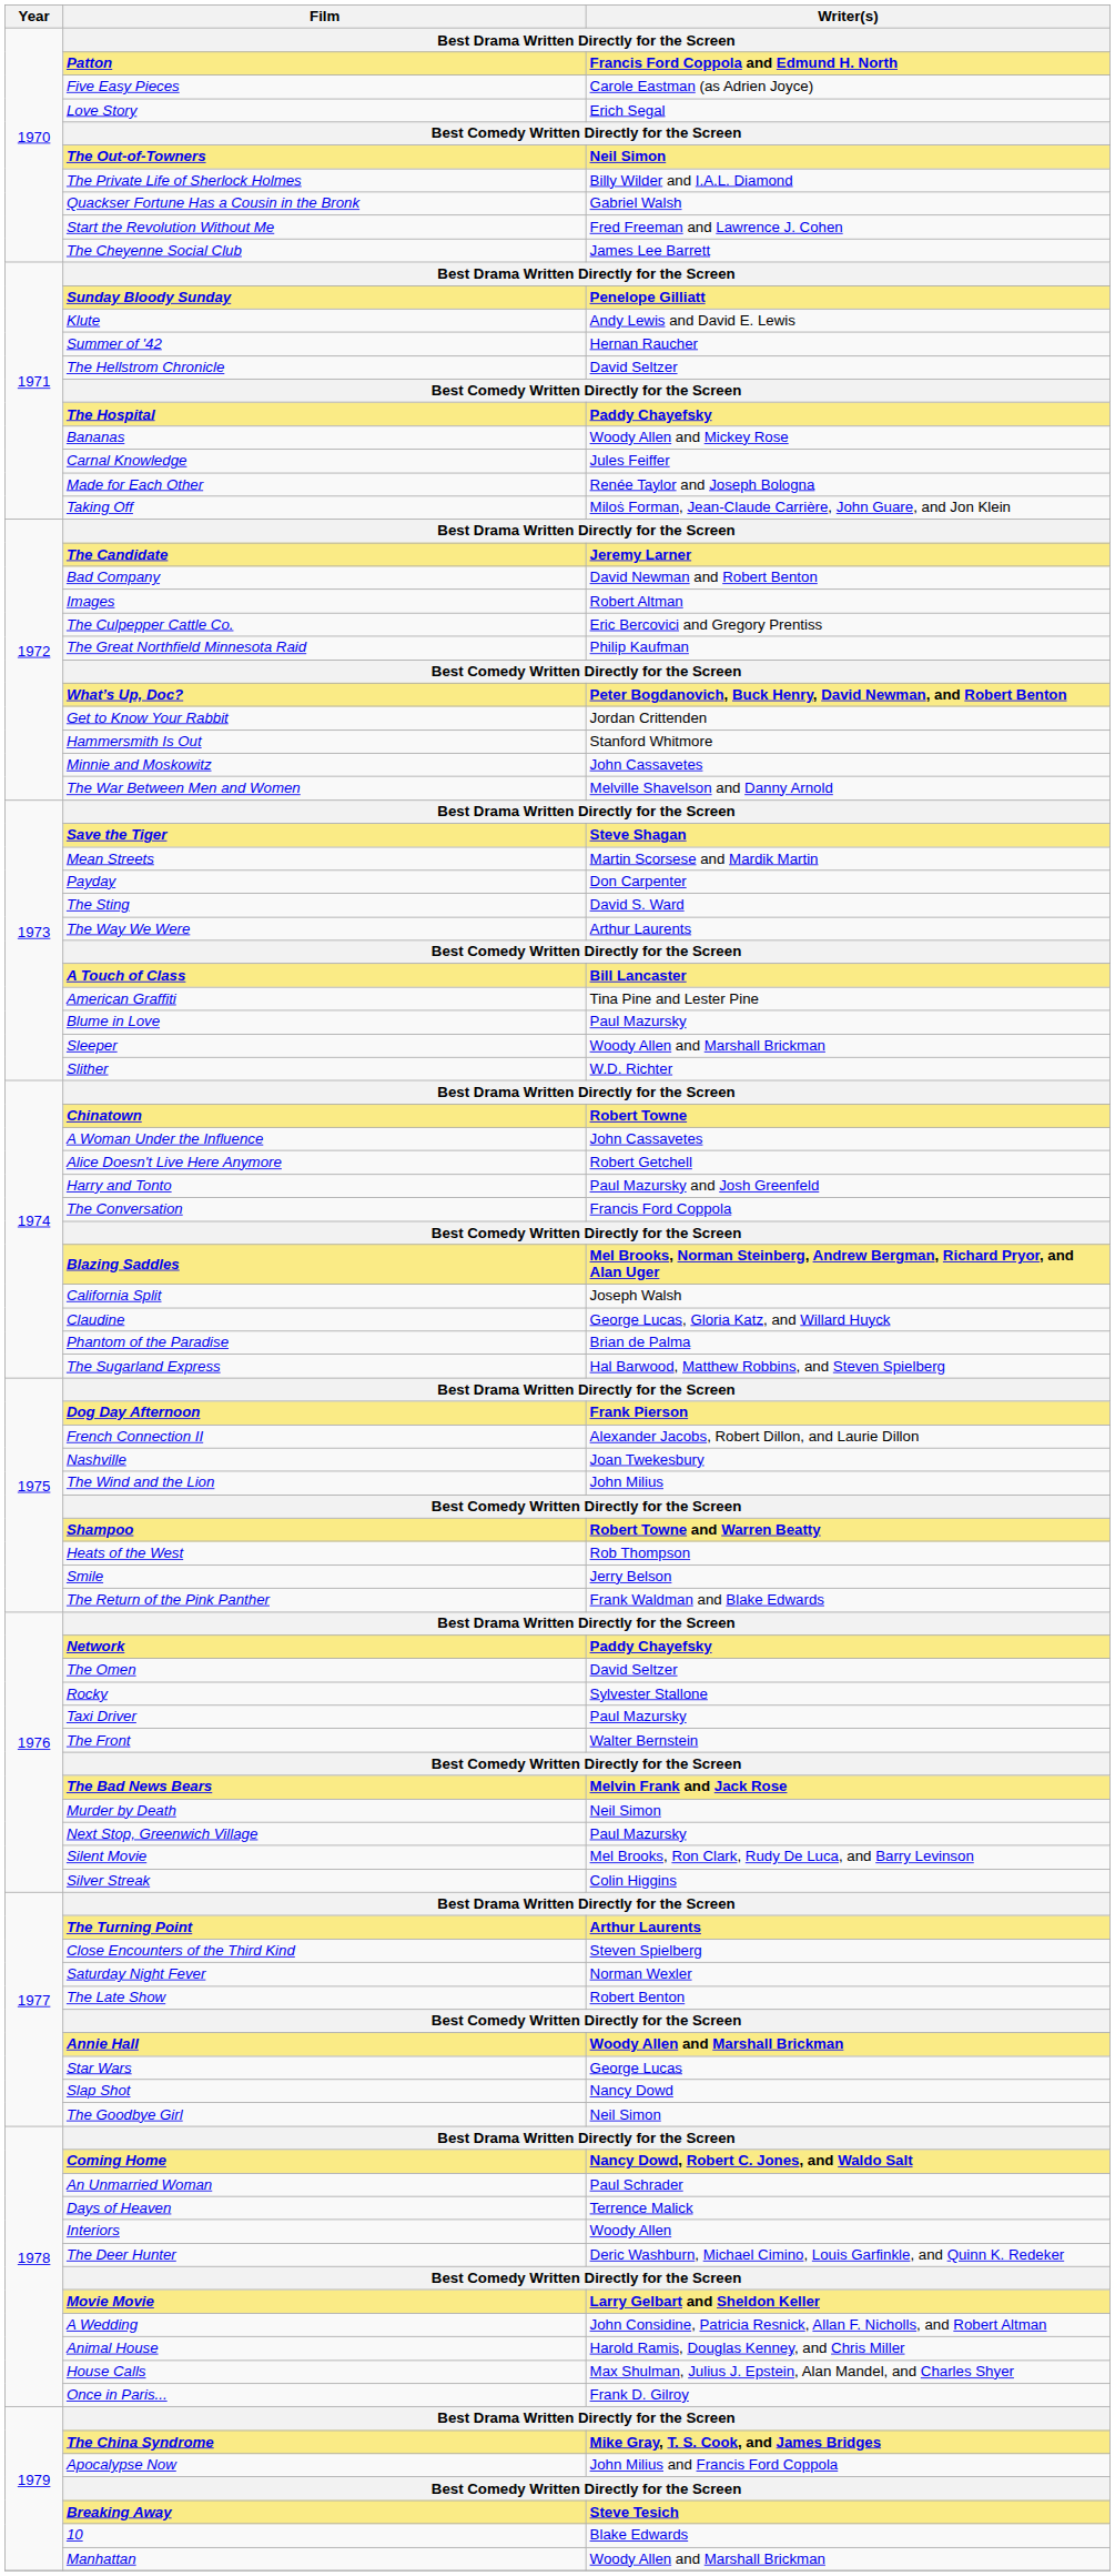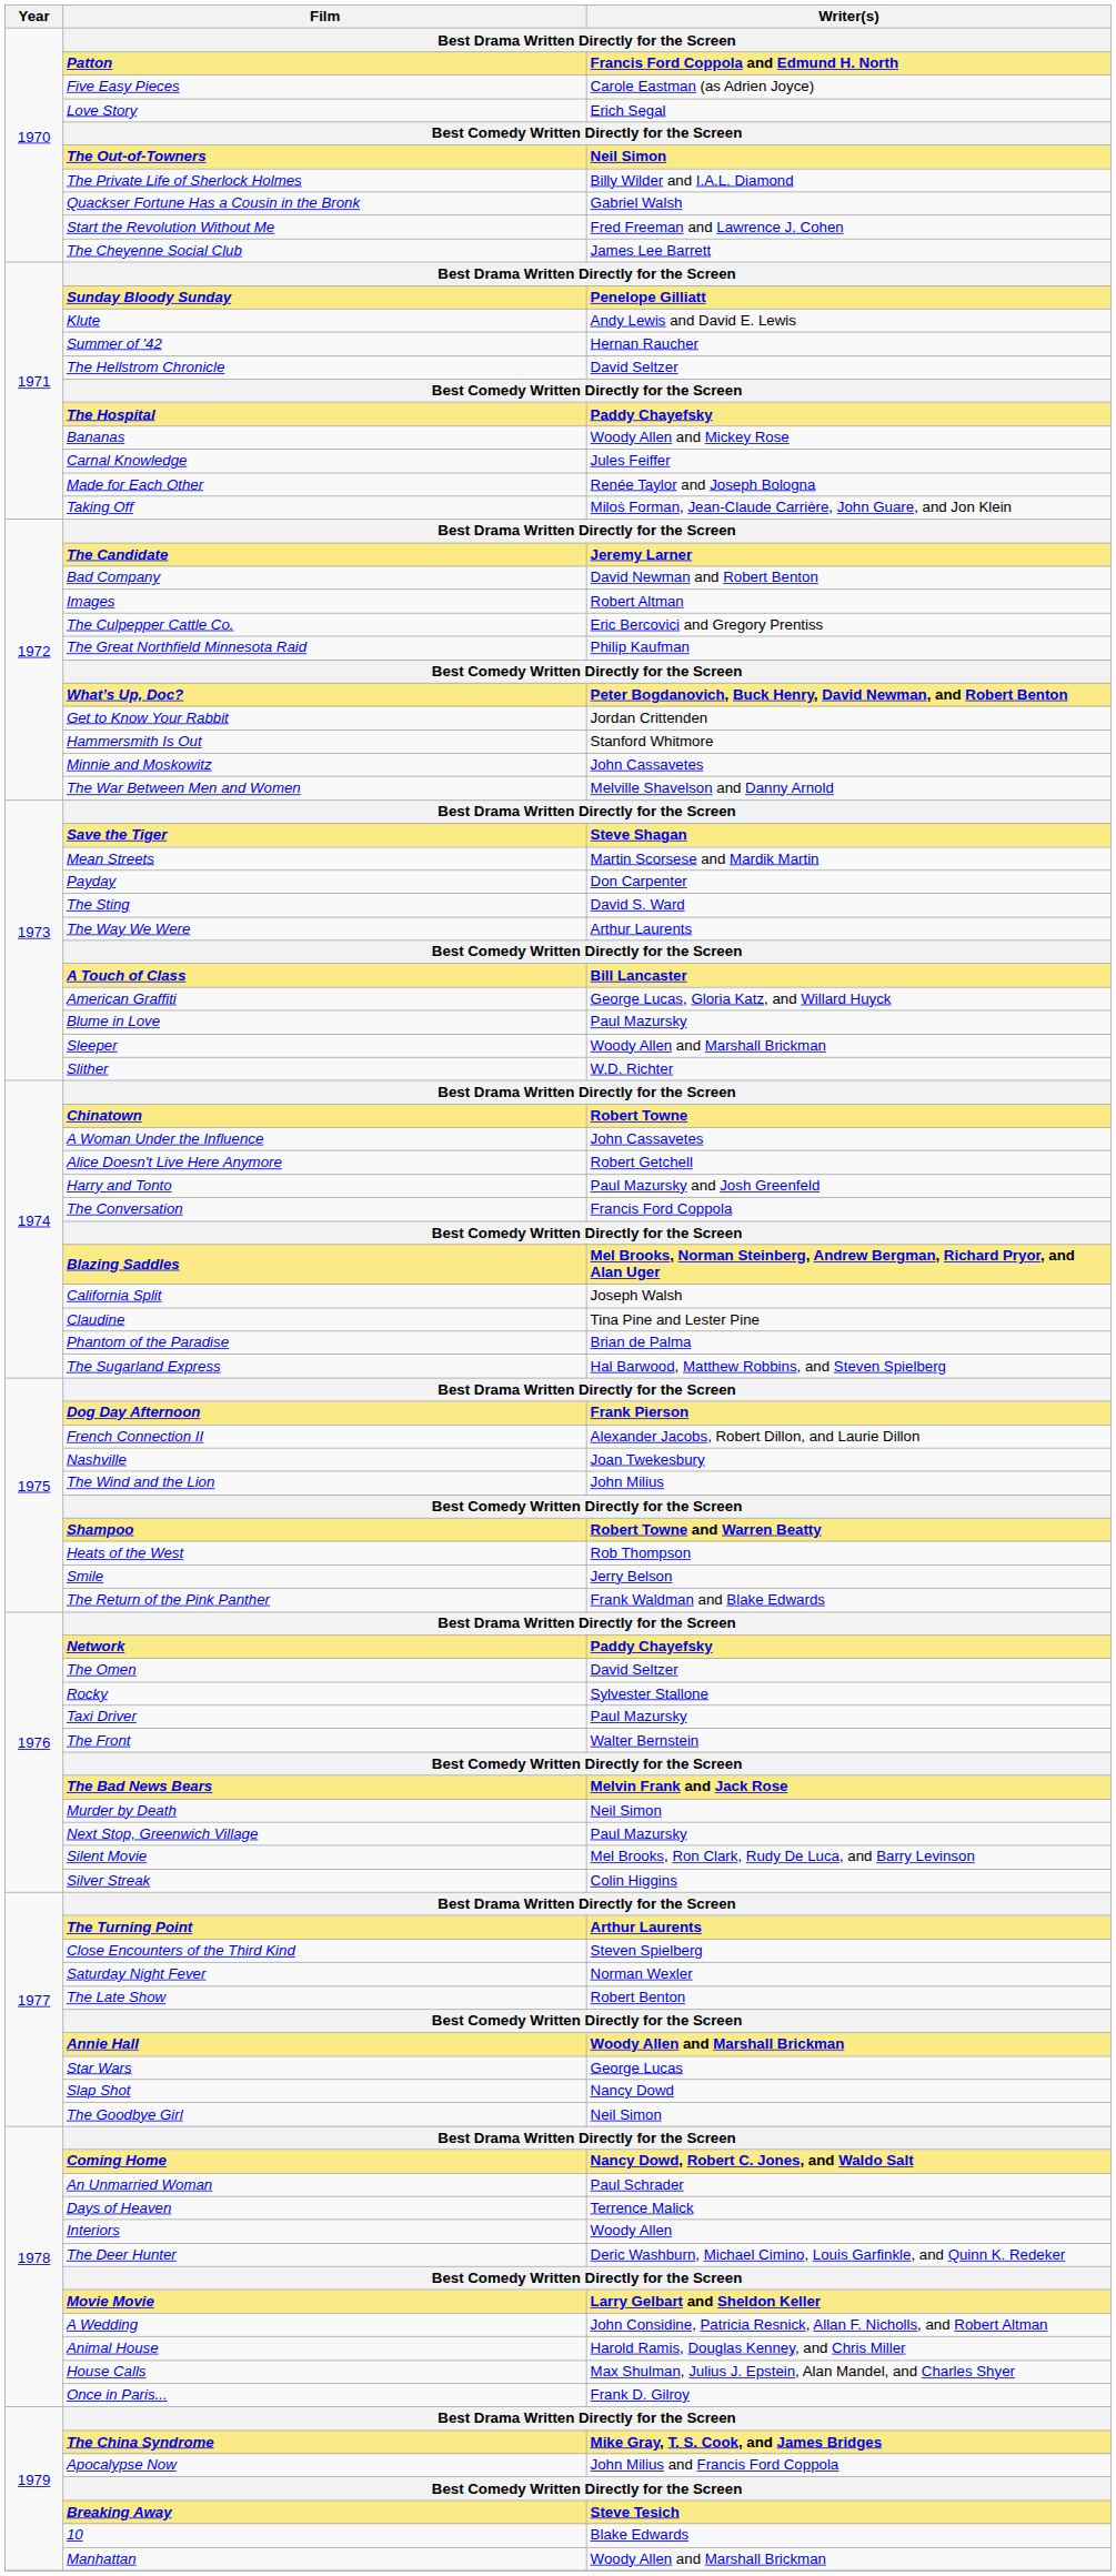American Graffiti | Writer(s): Tina Pine and Lester Pine -> George Lucas, Gloria Katz, and Willard Huyck
Claudine | Writer(s): George Lucas, Gloria Katz, and Willard Huyck -> Tina Pine and Lester Pine
